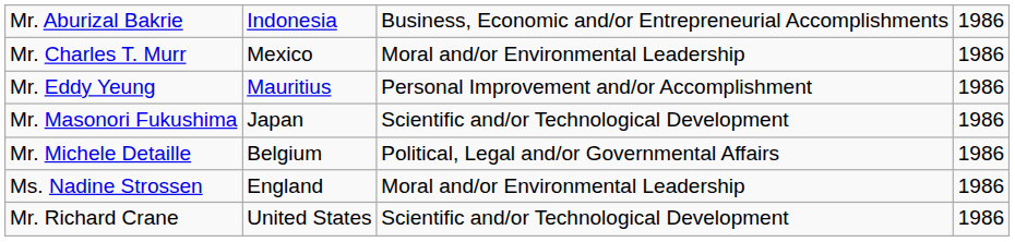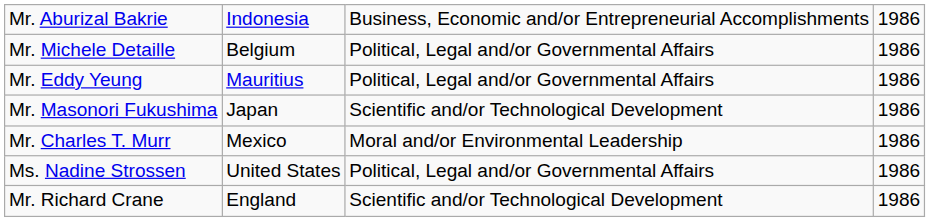rows swapped: Mr. Charles T. Murr <-> Mr. Michele Detaille
Mr. Eddy Yeung | column 3: Personal Improvement and/or Accomplishment -> Political, Legal and/or Governmental Affairs
Ms. Nadine Strossen | column 2: England -> United States
Ms. Nadine Strossen | column 3: Moral and/or Environmental Leadership -> Political, Legal and/or Governmental Affairs
Mr. Richard Crane | column 2: United States -> England
